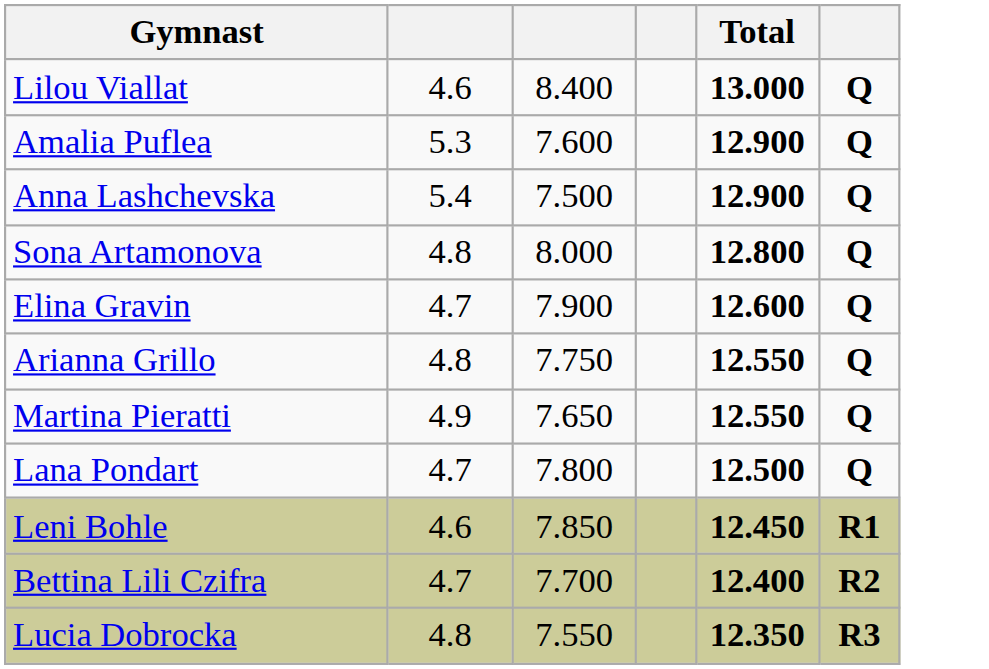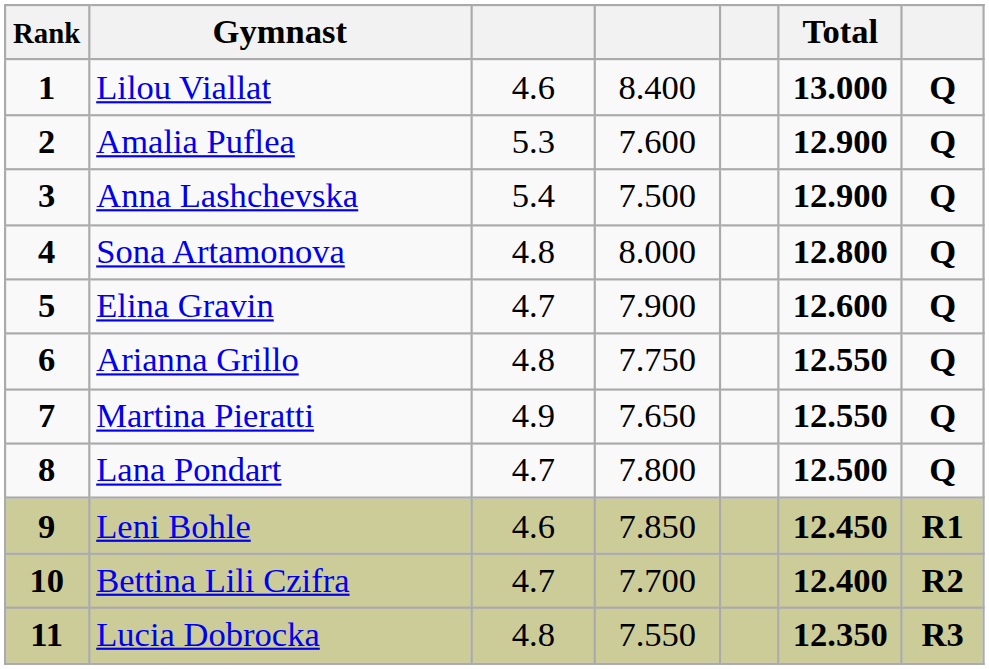+ column: Rank | 1 | 2 | 3 | 4 | 5 | 6 | 7 | 8 | 9 | 10 | 11
